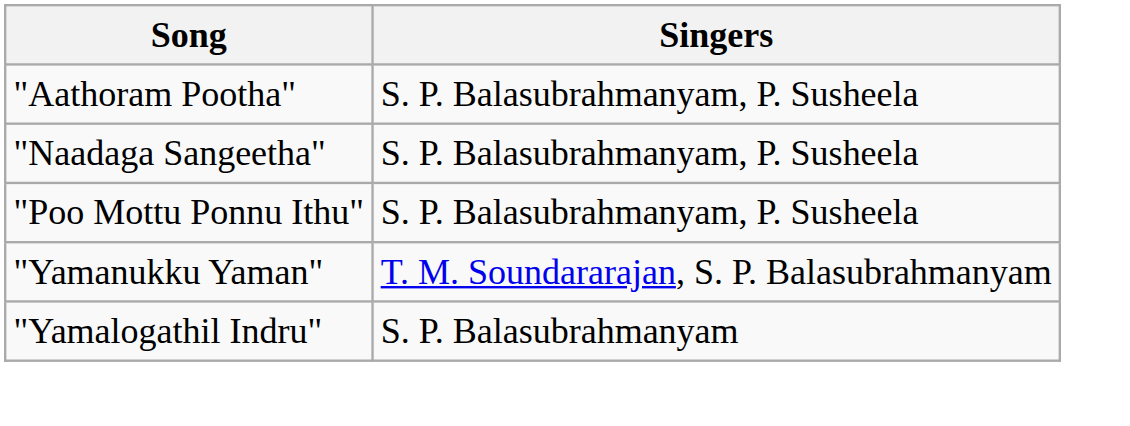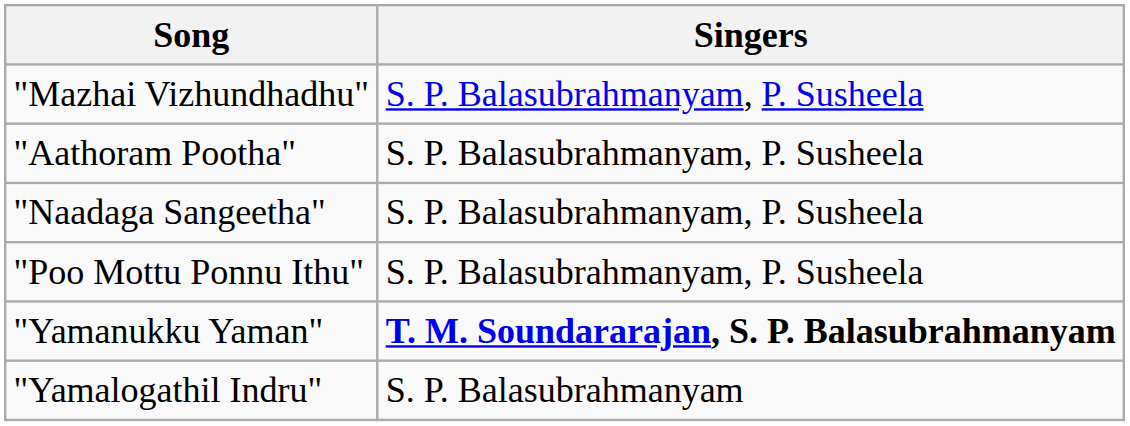+ row: "Mazhai Vizhundhadhu" | S. P. Balasubrahmanyam, P. Susheela
"Yamanukku Yaman" | Singers: normal -> bold
